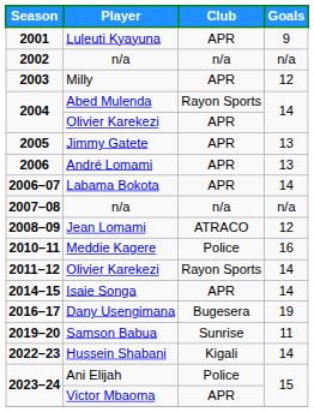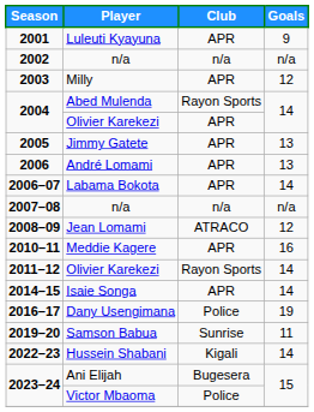2010–11 | Club: Police -> APR
2016–17 | Club: Bugesera -> Police
2023–24 / Ani Elijah | Club: Police -> Bugesera
2023–24 / Victor Mbaoma | Club: APR -> Police
